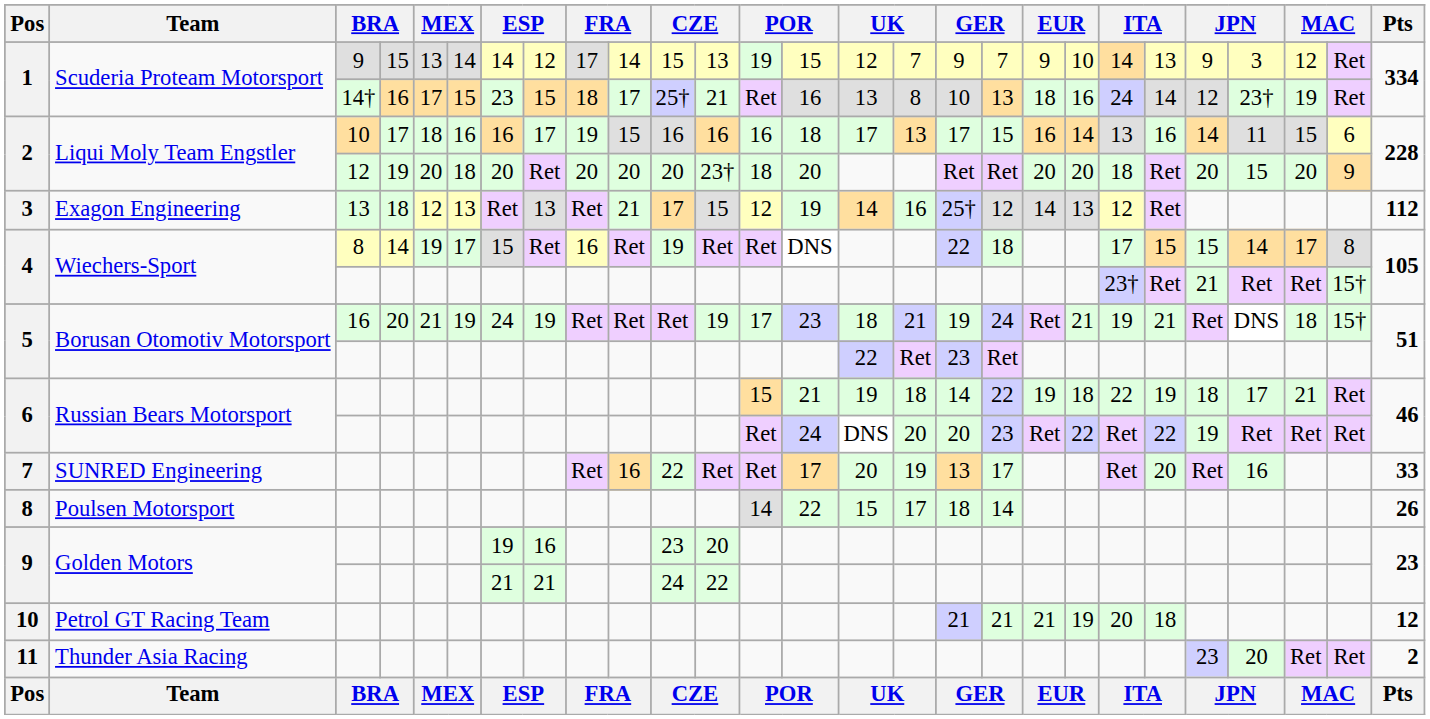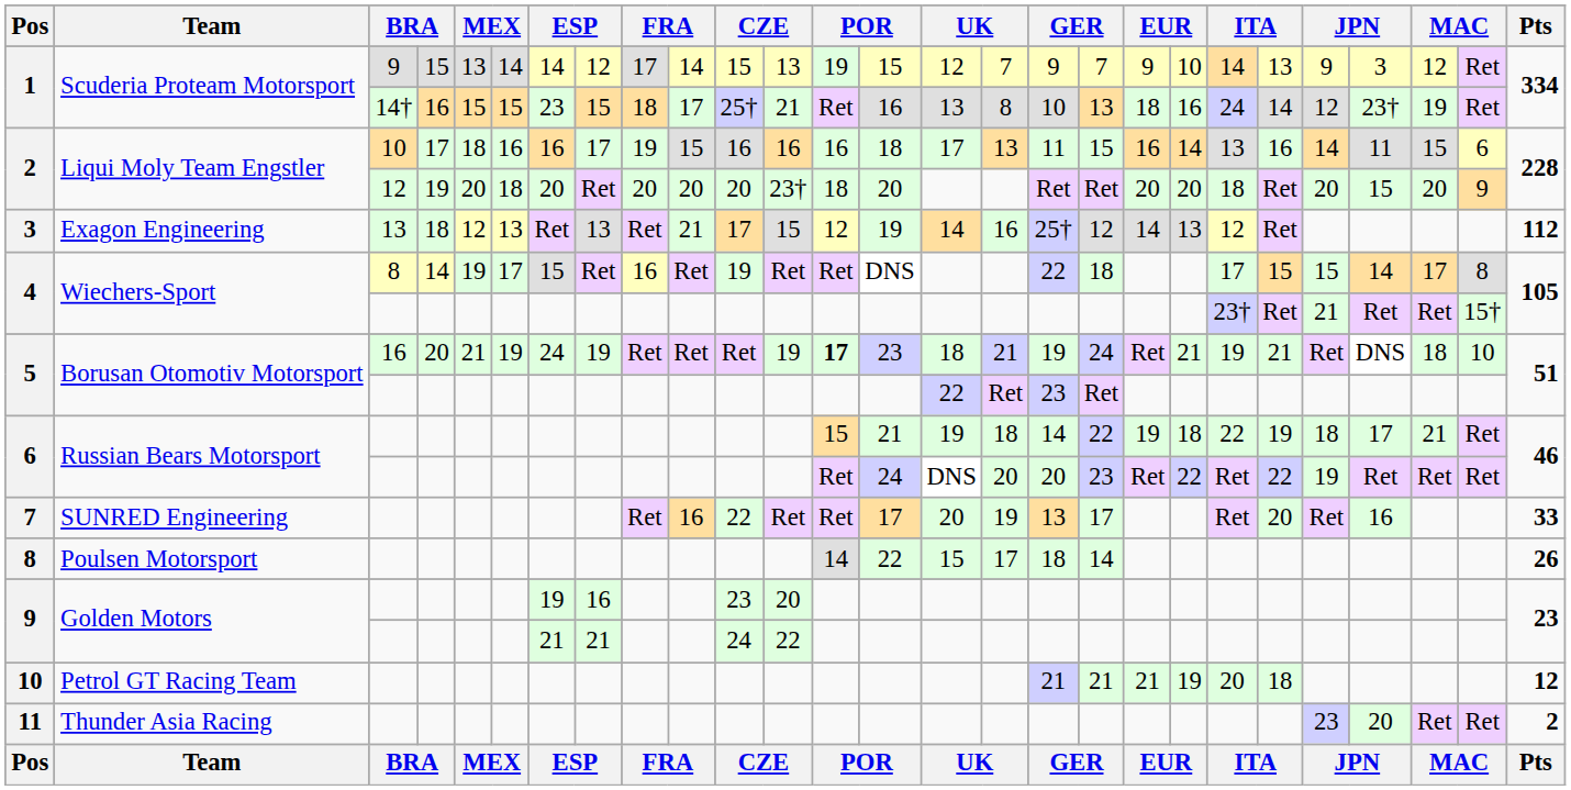1 / 14† | column 5: 17 -> 15
2 / 10 | column 17: 17 -> 11
5 / 16 | column 13: normal -> bold
5 / 16 | column 26: 15† -> 10
